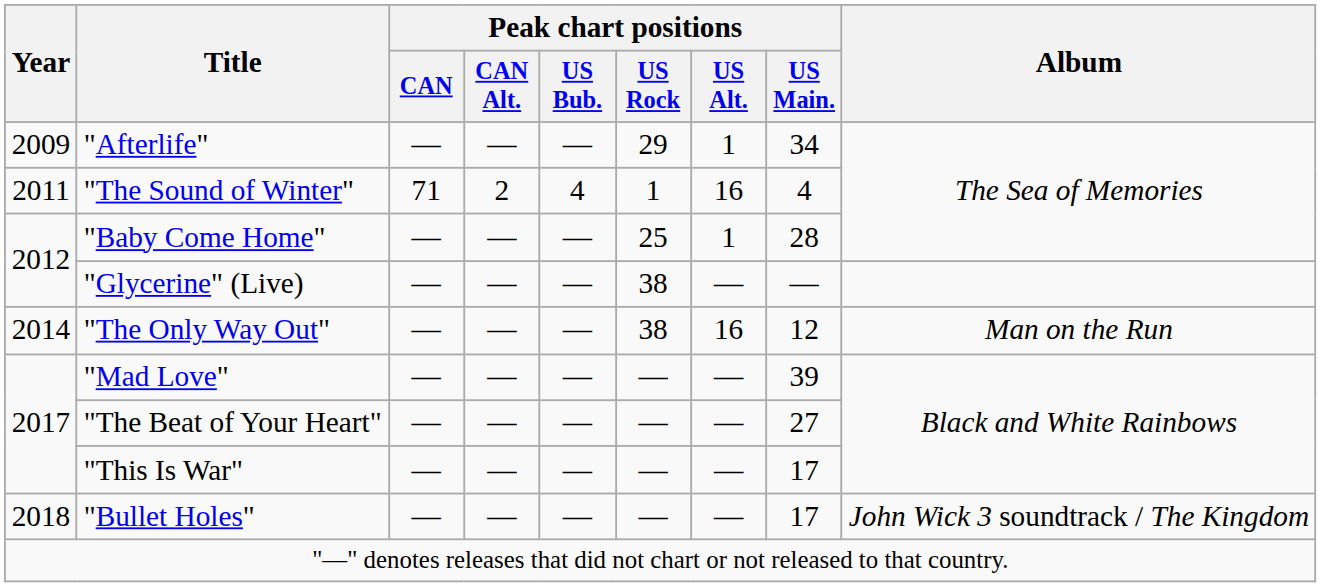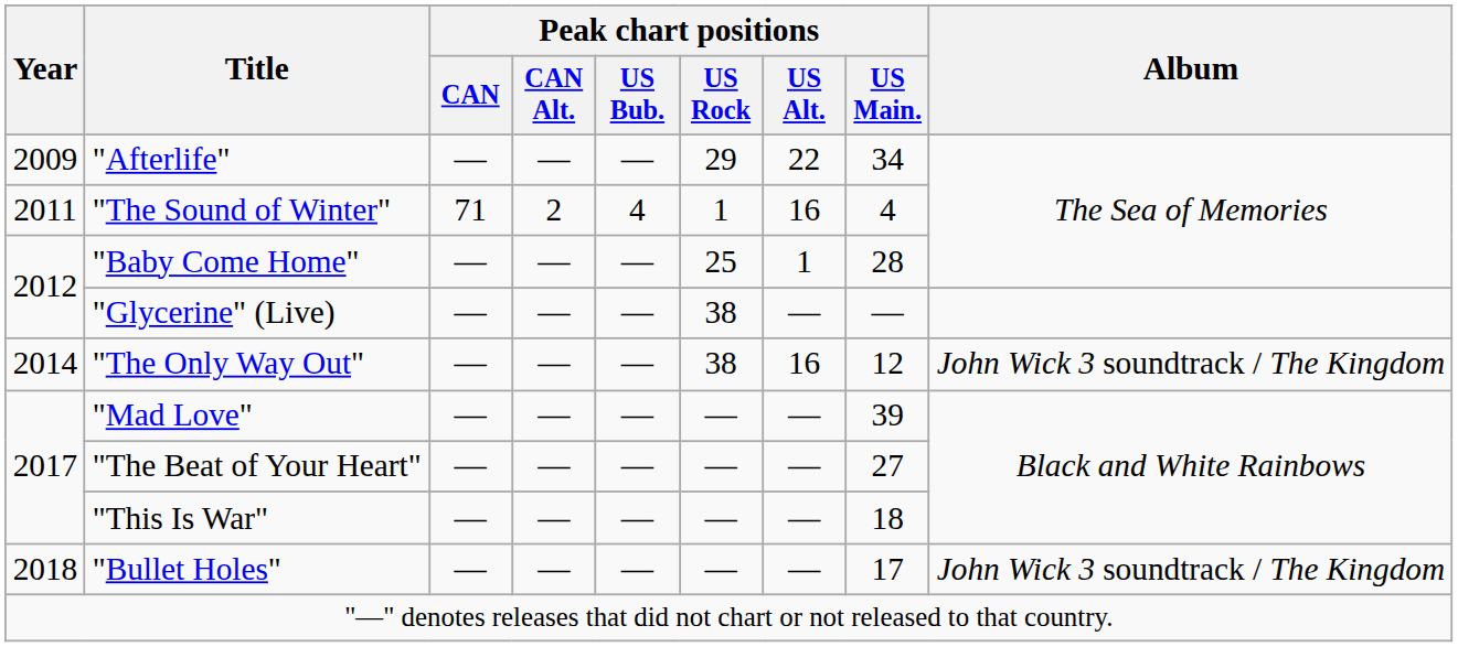"Afterlife" | Peak chart positions / US Alt.: 1 -> 22
"The Only Way Out" | Album: Man on the Run -> John Wick 3 soundtrack / The Kingdom
"This Is War" | Peak chart positions / US Main.: 17 -> 18
